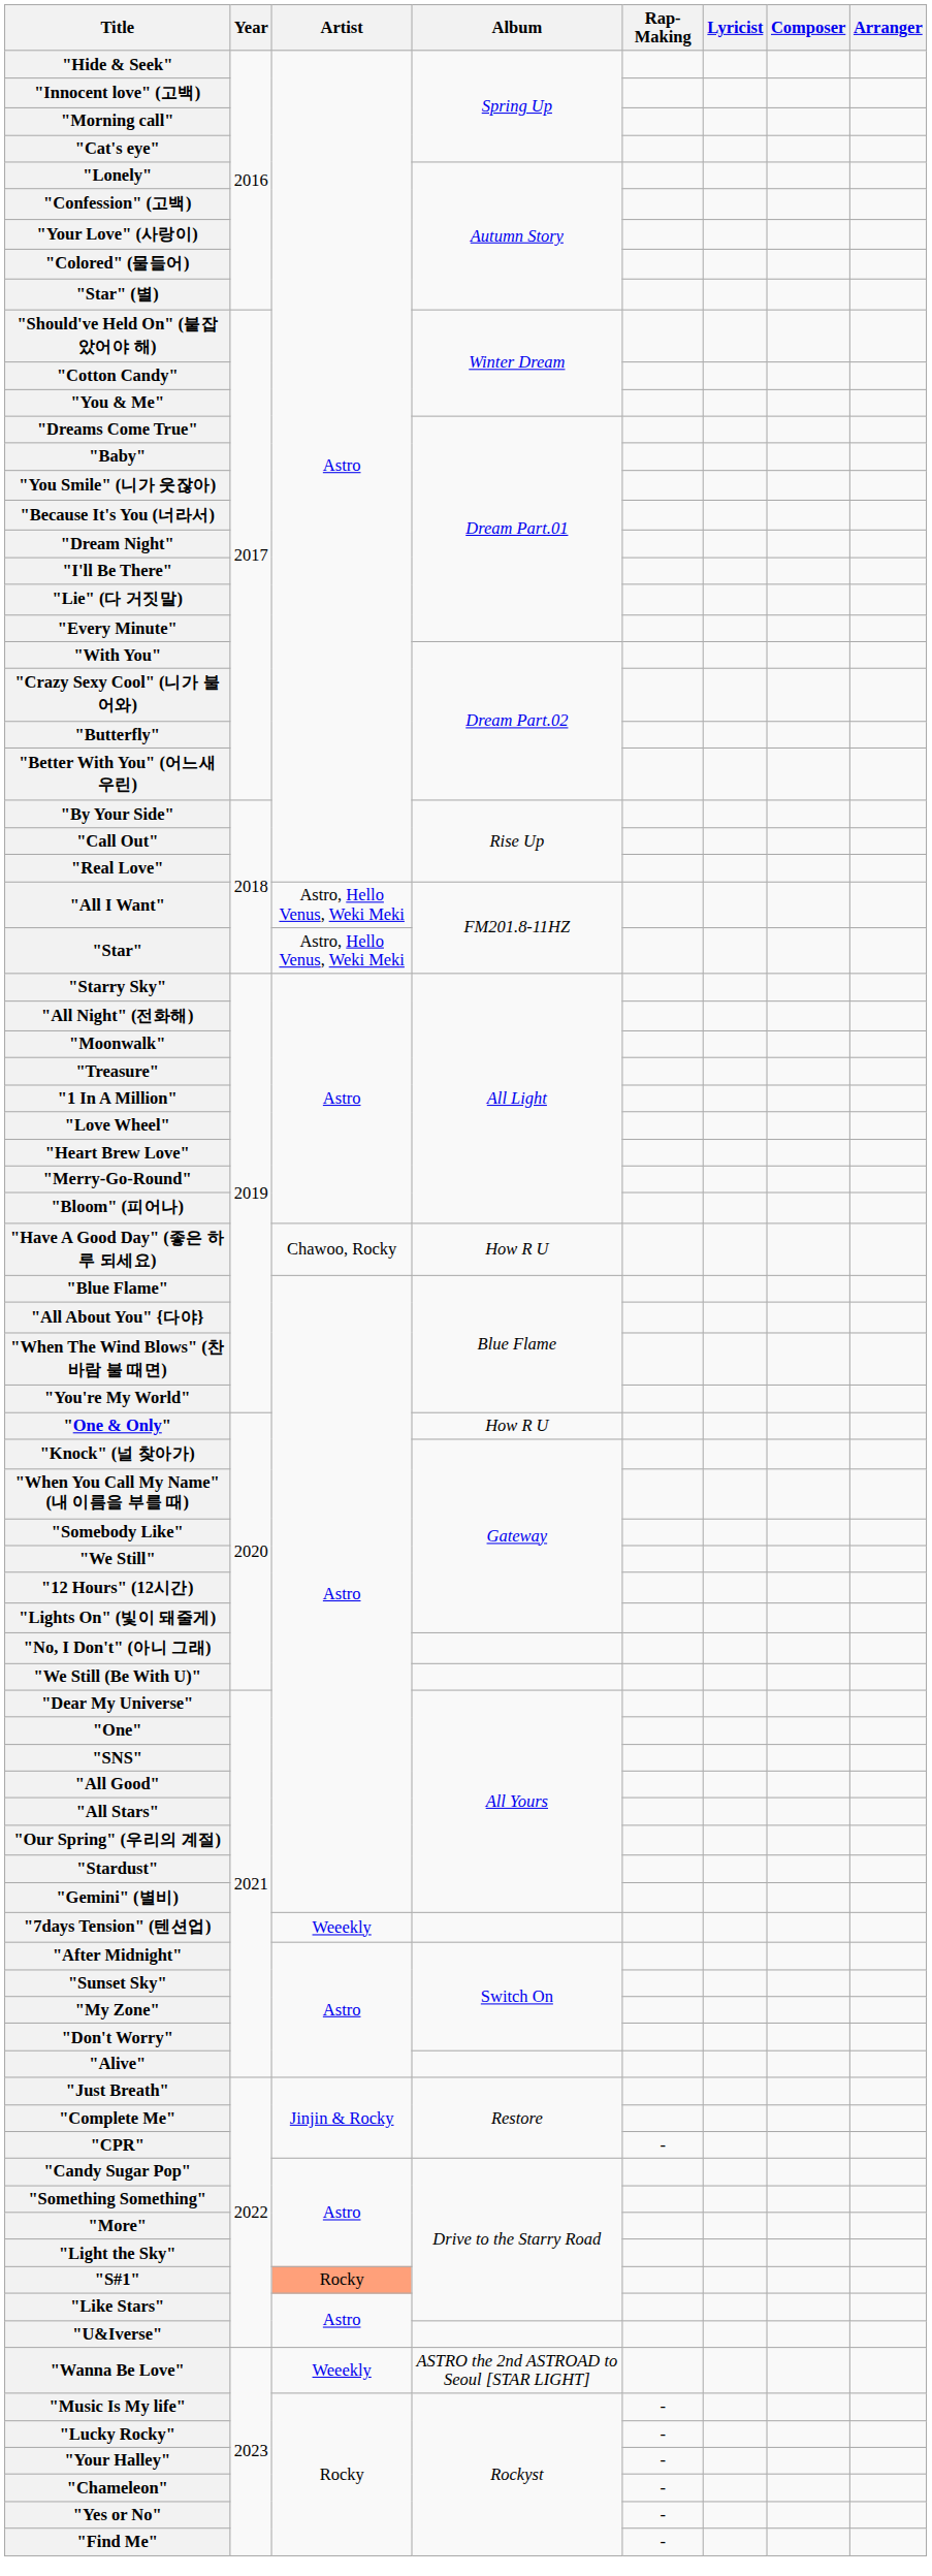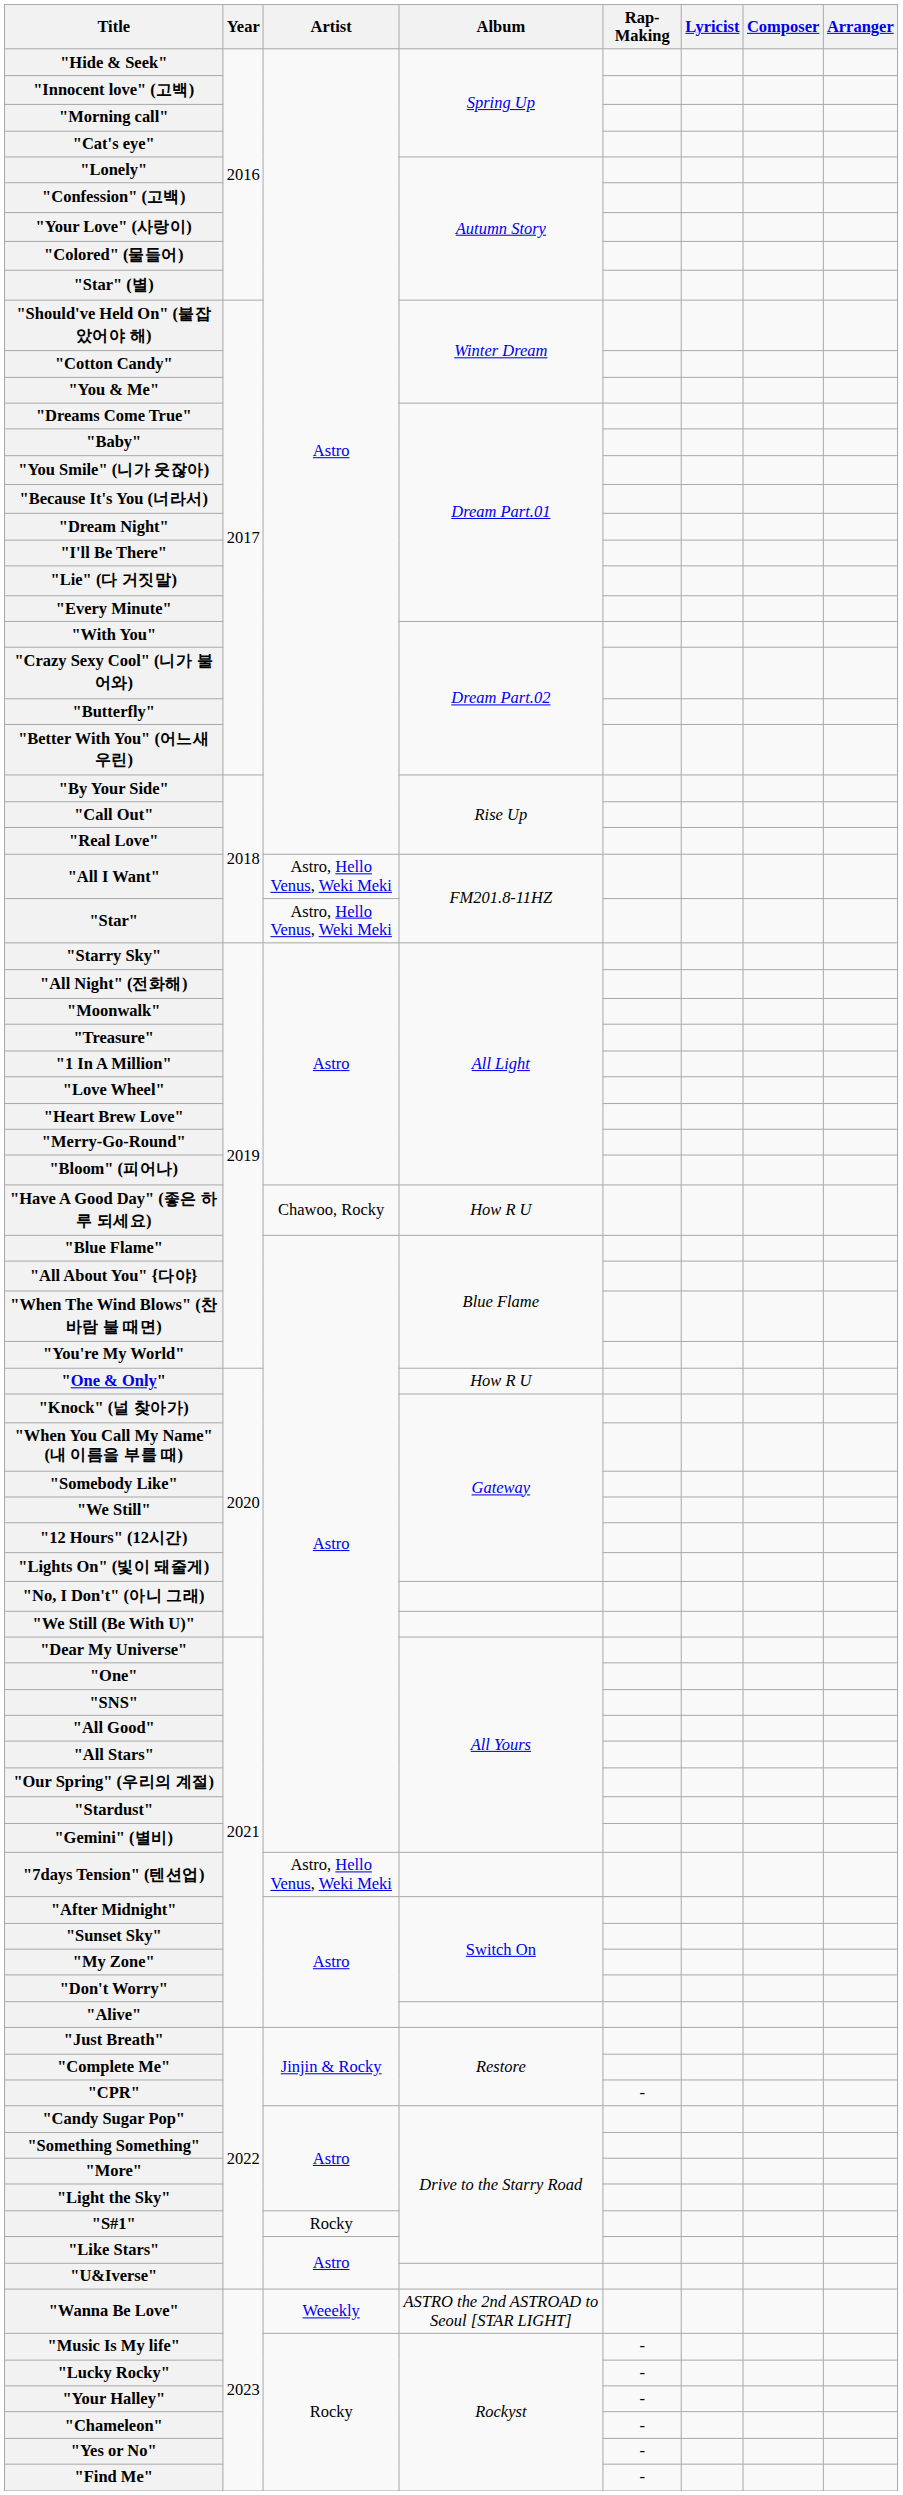"7days Tension" (텐션업) | Artist: Weeekly -> Astro, Hello Venus, Weki Meki
"S#1" | Artist: lightsalmon background -> no background
